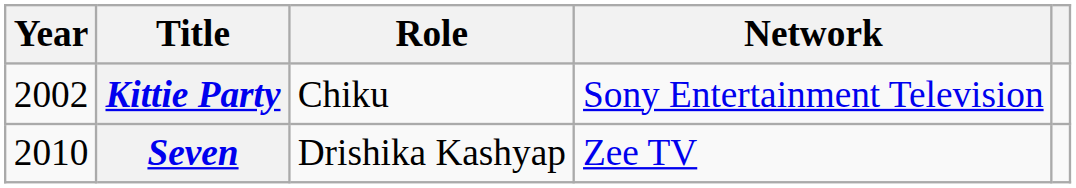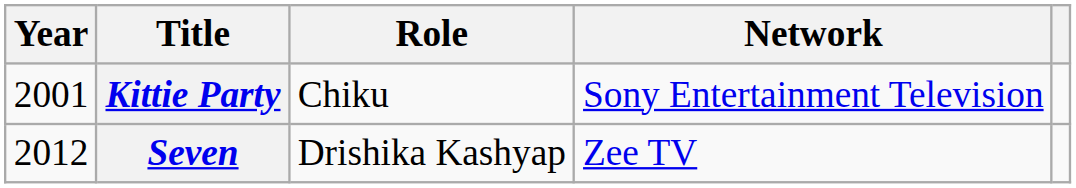Kittie Party | Year: 2002 -> 2001
Seven | Year: 2010 -> 2012
